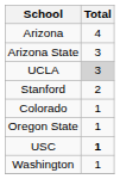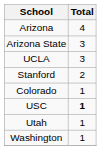UCLA | Total: lightgrey background -> no background
- row: Oregon State | 1
+ row: Utah | 1
